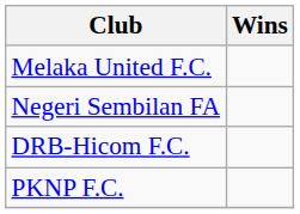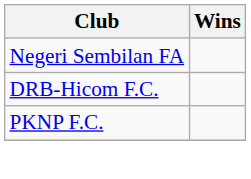- row: Melaka United F.C.
